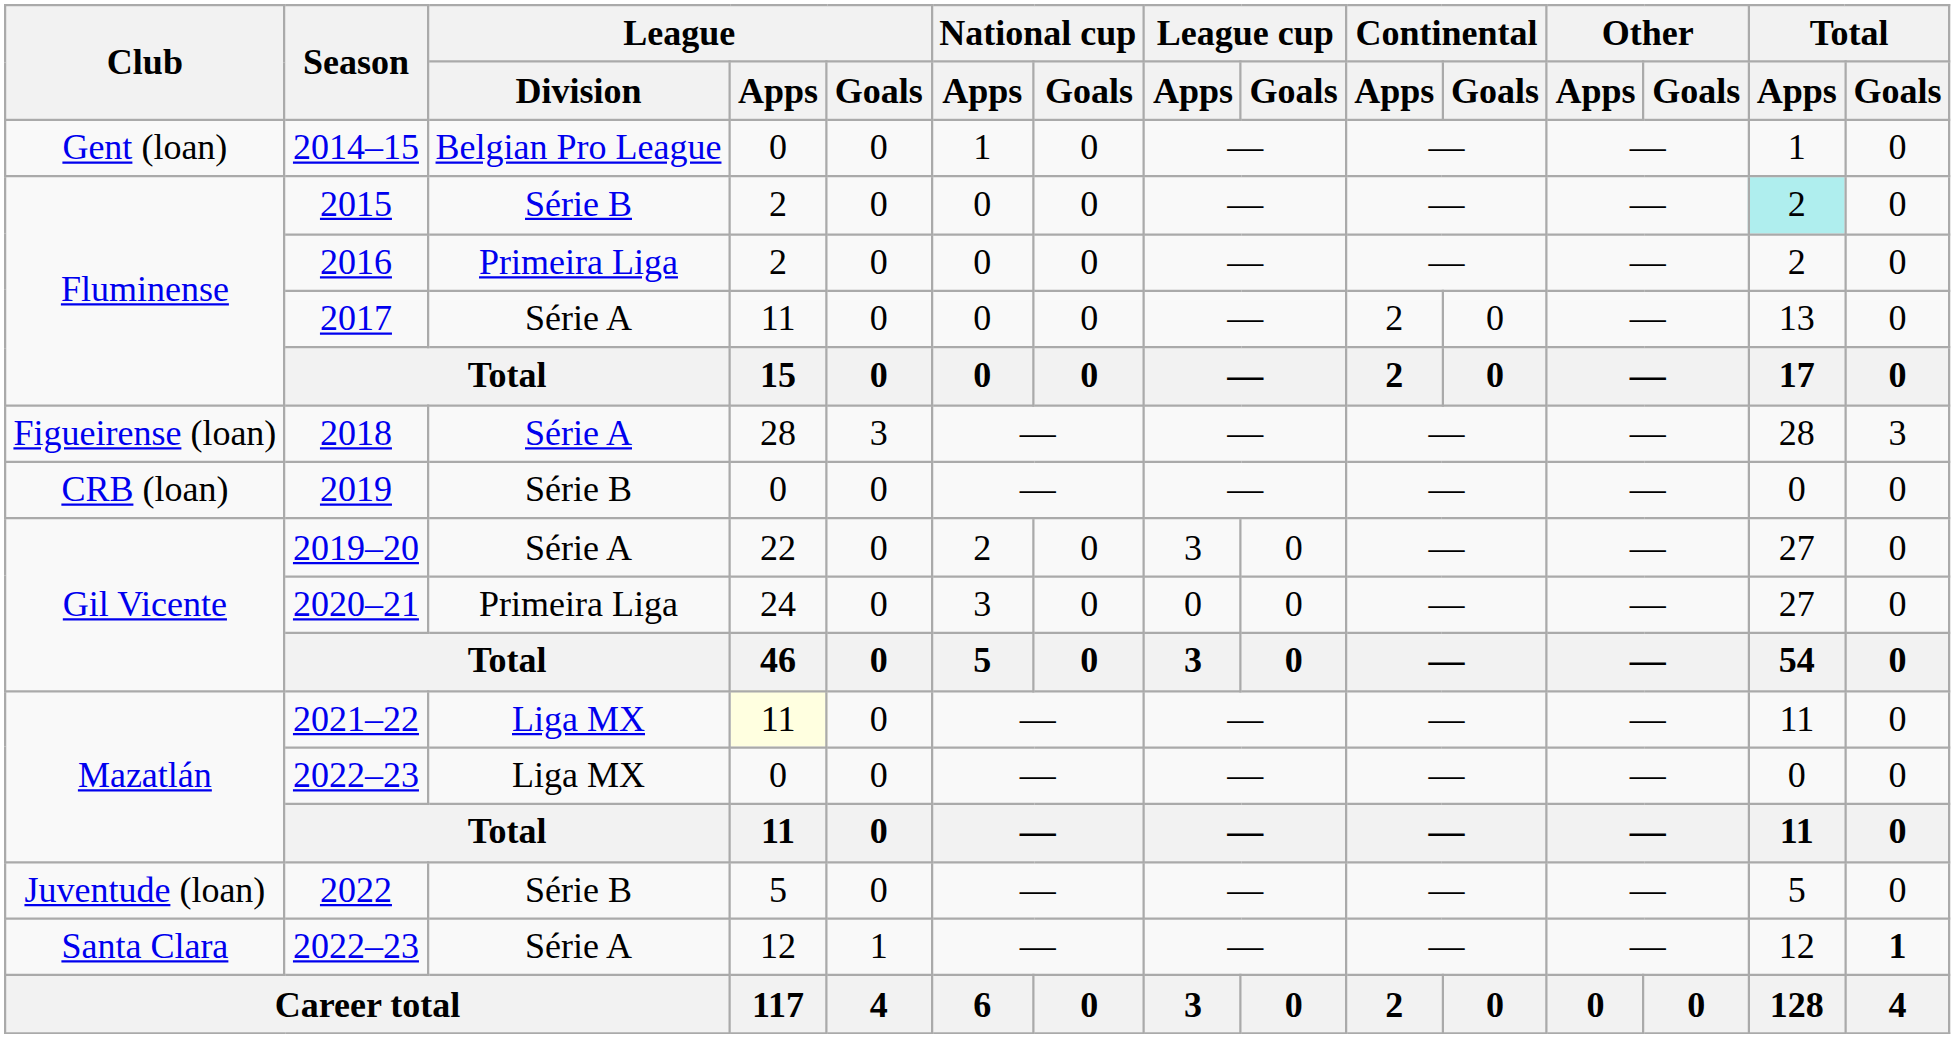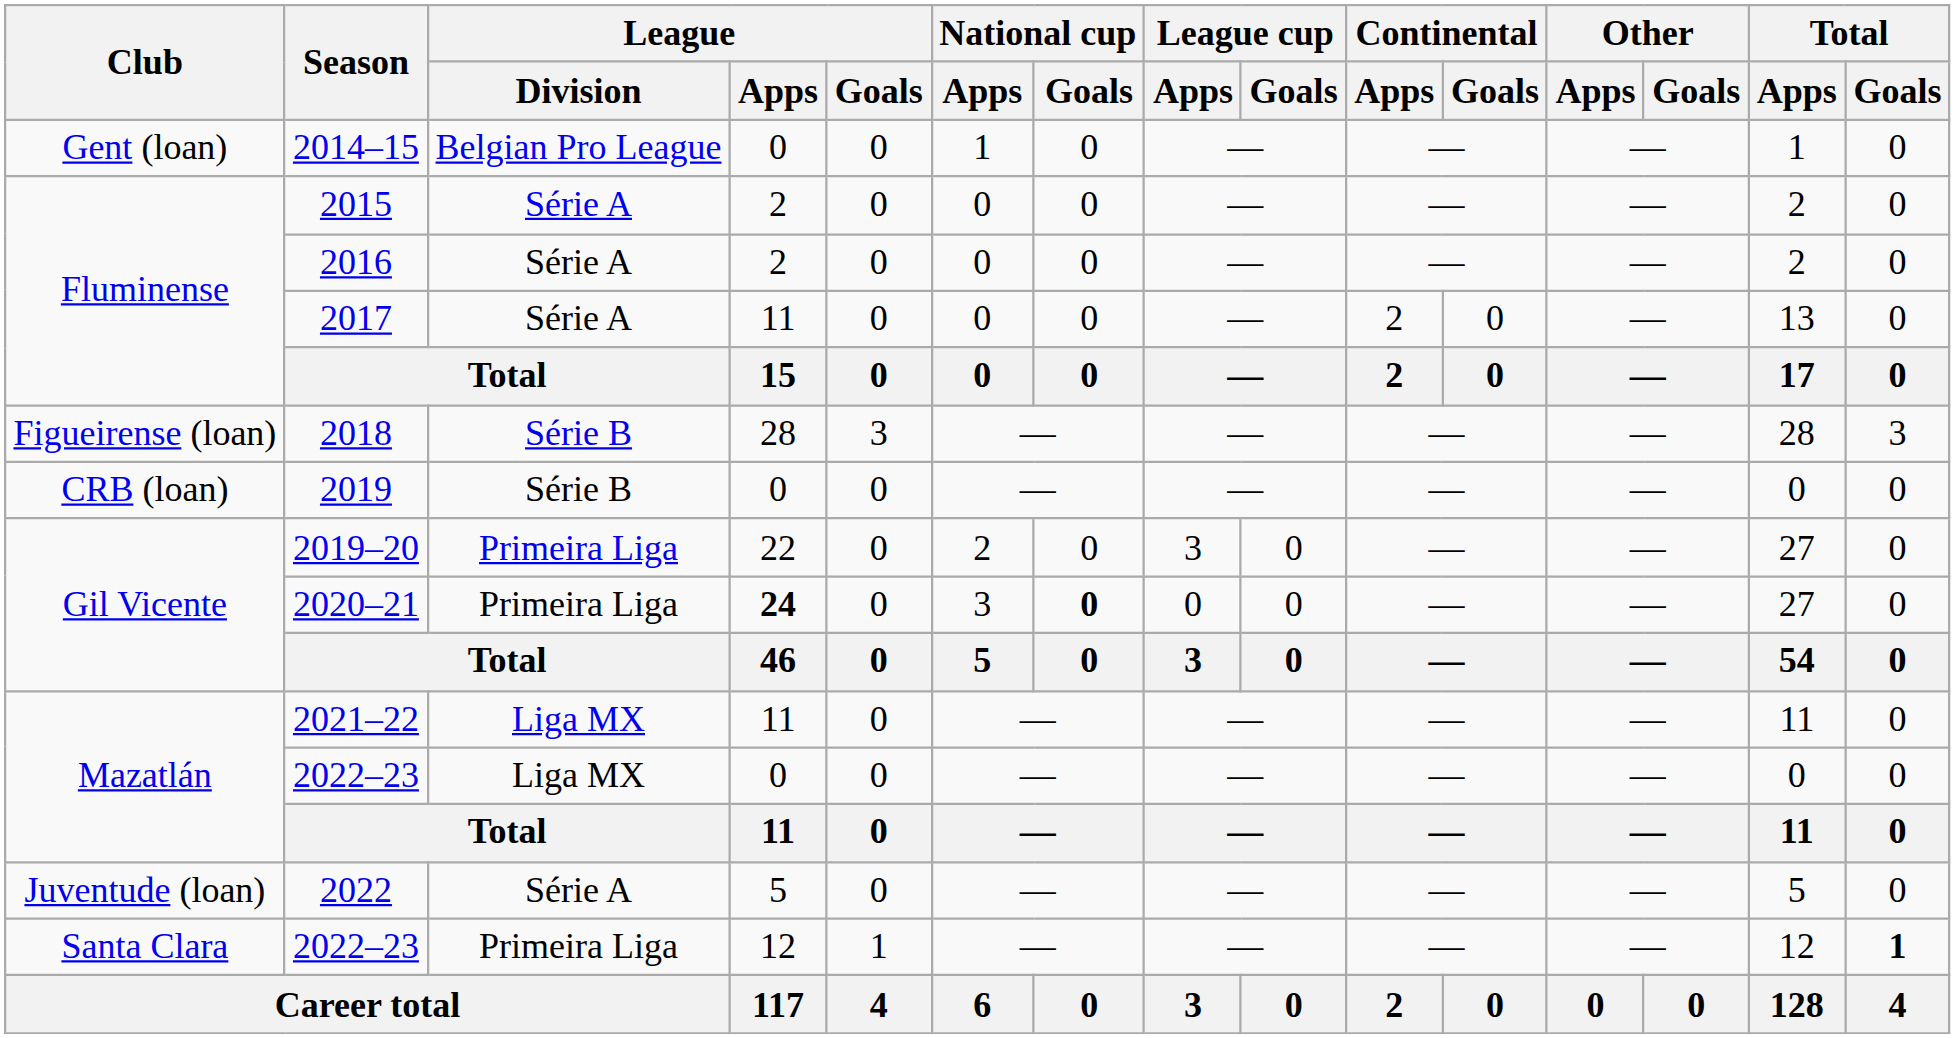2015 | League / Division: Série B -> Série A
2015 | Total / Apps: paleturquoise background -> no background
2016 | League / Division: Primeira Liga -> Série A
2018 | League / Division: Série A -> Série B
2019–20 | League / Division: Série A -> Primeira Liga
2020–21 | League / Apps: normal -> bold
2020–21 | National cup / Goals: normal -> bold
2021–22 | League / Apps: lightyellow background -> no background
2022 | League / Division: Série B -> Série A
Santa Clara / 2022–23 | League / Division: Série A -> Primeira Liga
